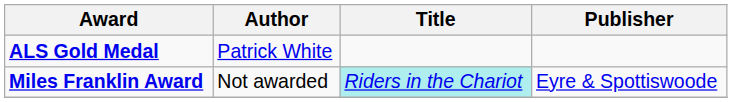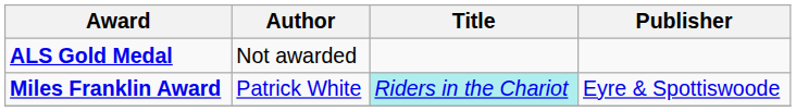ALS Gold Medal | Author: Patrick White -> Not awarded
Miles Franklin Award | Author: Not awarded -> Patrick White
